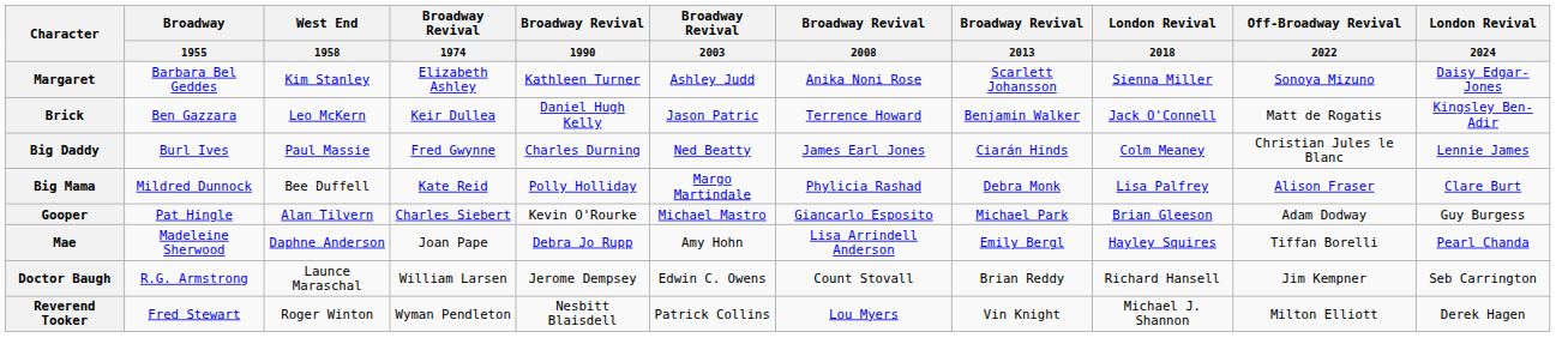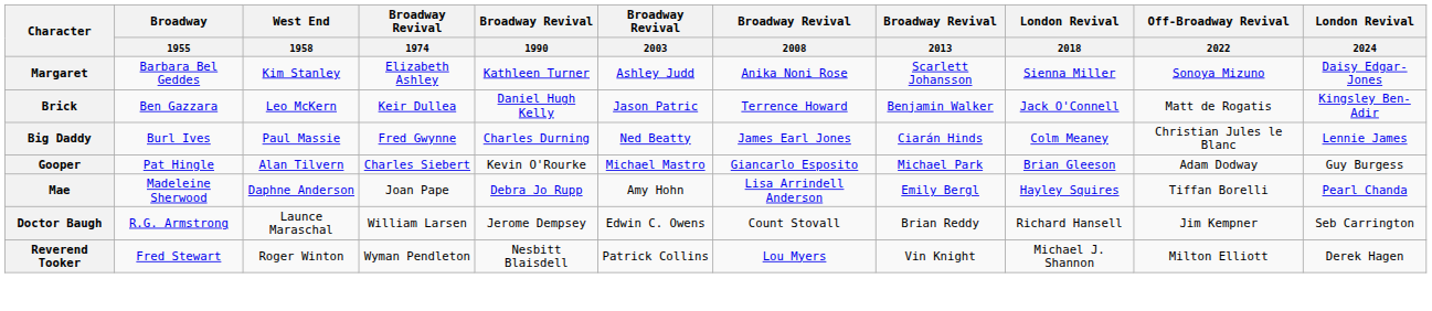- row: Big Mama | Mildred Dunnock | Bee Duffell | Kate Reid | Polly Holliday | Margo Martindale | Phylicia Rashad | Debra Monk | Lisa Palfrey | Alison Fraser | Clare Burt
